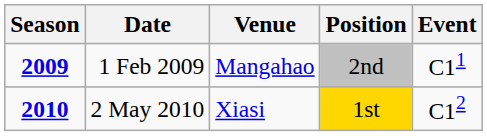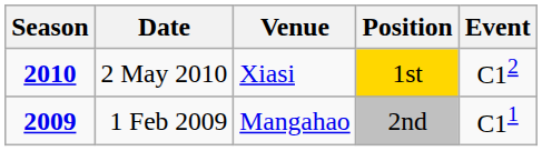rows swapped: 1 Feb 2009 <-> 2 May 2010
